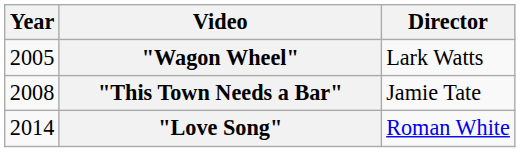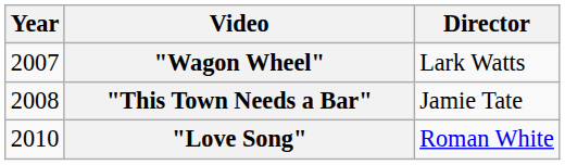"Wagon Wheel" | Year: 2005 -> 2007
"Love Song" | Year: 2014 -> 2010
